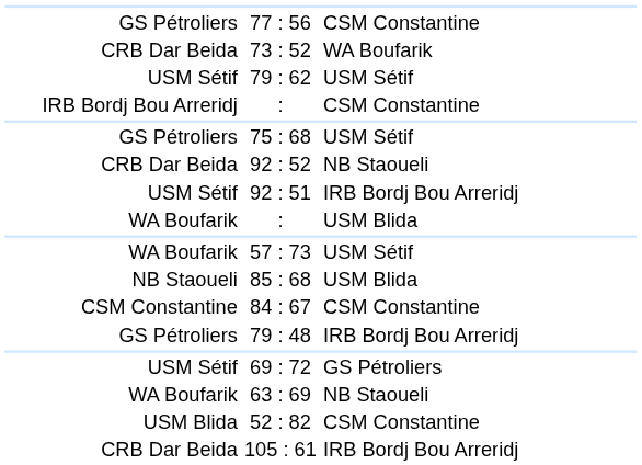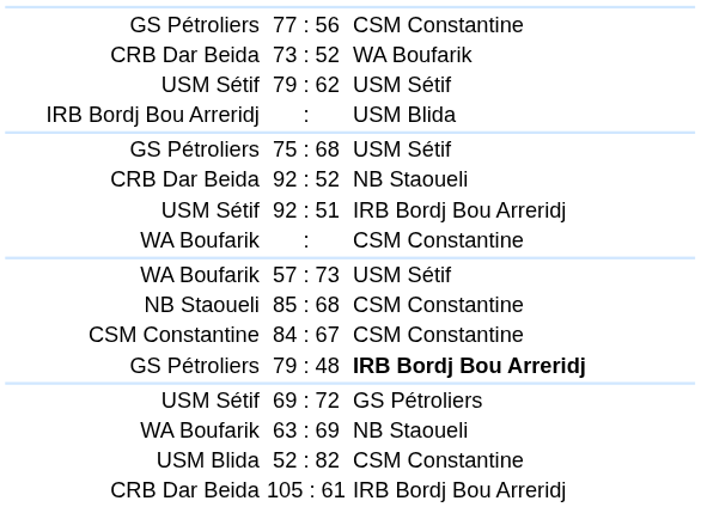IRB Bordj Bou Arreridj / : | column 3: CSM Constantine -> USM Blida
WA Boufarik / : | column 3: USM Blida -> CSM Constantine
85 : 68 | column 3: USM Blida -> CSM Constantine
79 : 48 | column 3: normal -> bold
